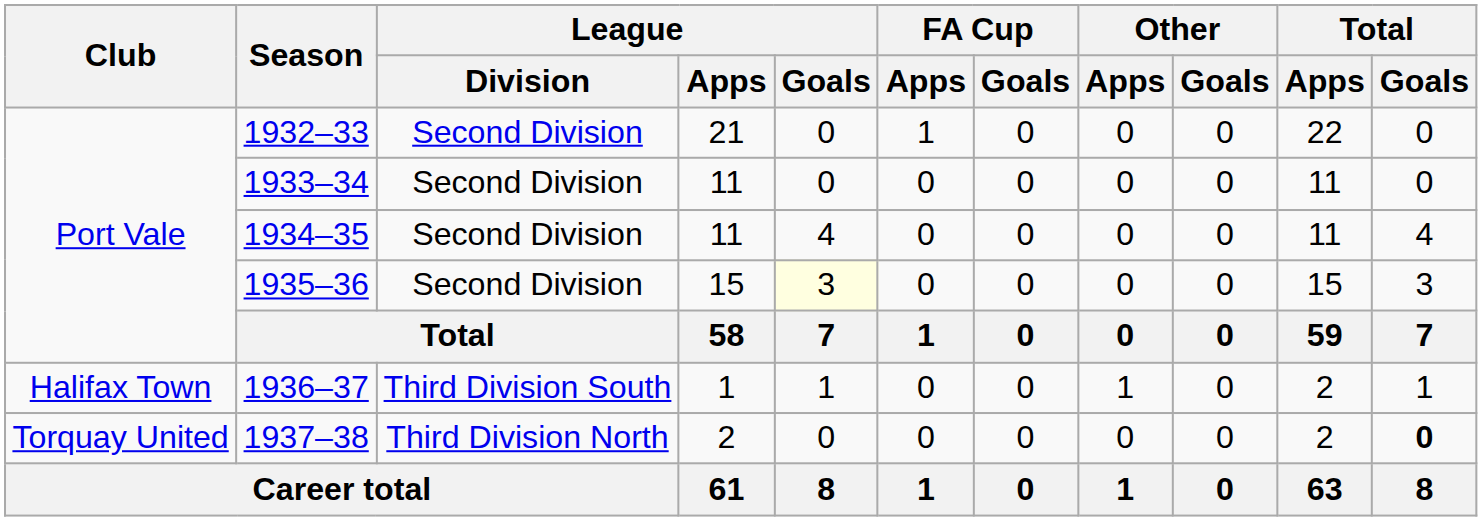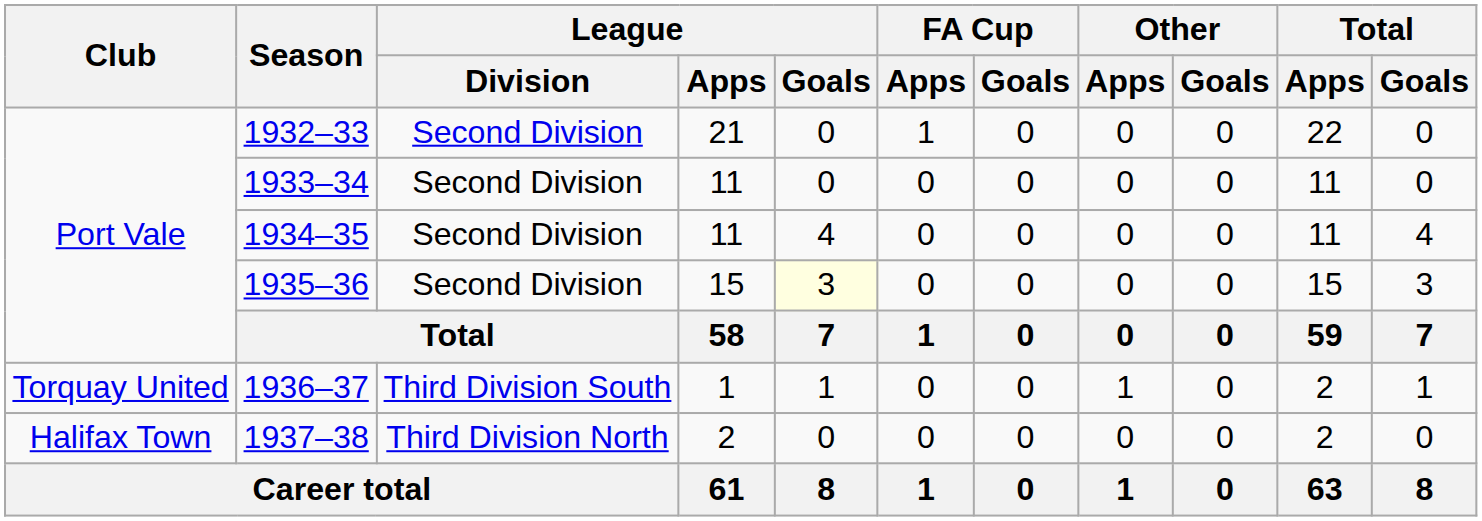1936–37 | Club: Halifax Town -> Torquay United
1937–38 | Club: Torquay United -> Halifax Town
1937–38 | Total / Goals: bold -> normal
